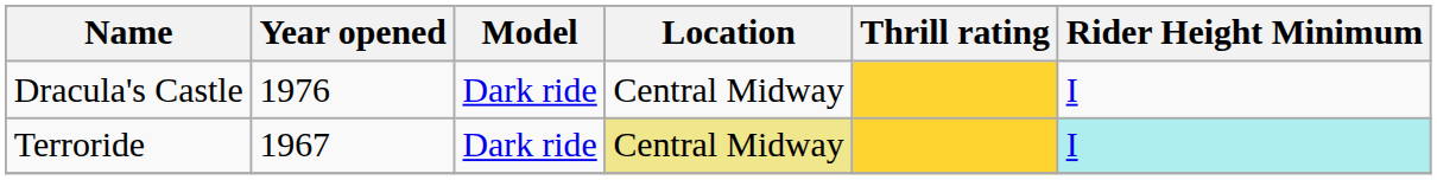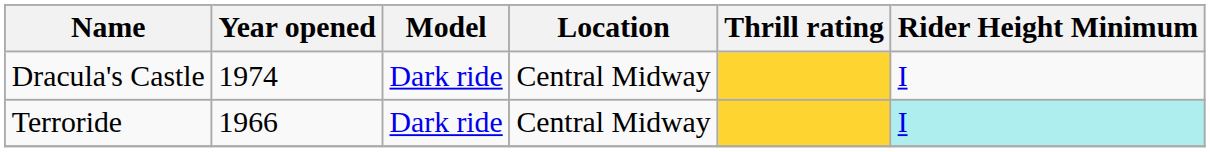Dracula's Castle | Year opened: 1976 -> 1974
Terroride | Year opened: 1967 -> 1966
Terroride | Location: khaki background -> no background
